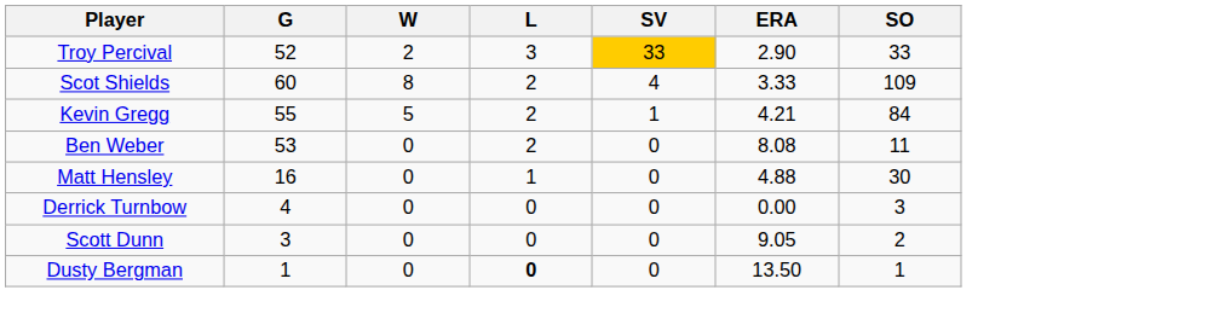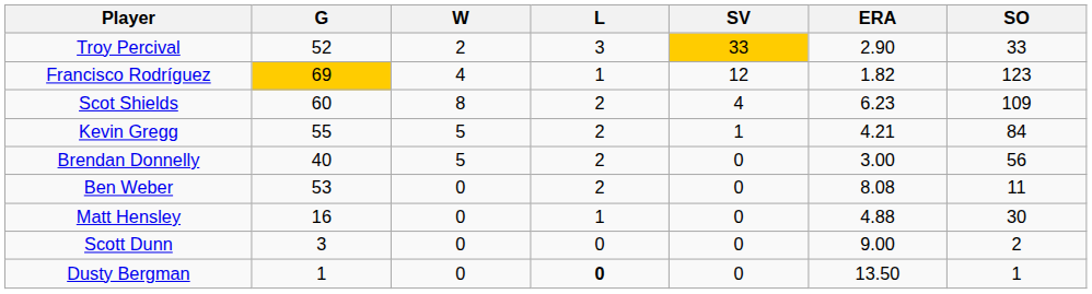+ row: Francisco Rodríguez | 69 | 4 | 1 | 12 | 1.82 | 123
Scot Shields | ERA: 3.33 -> 6.23
+ row: Brendan Donnelly | 40 | 5 | 2 | 0 | 3.00 | 56
- row: Derrick Turnbow | 4 | 0 | 0 | 0 | 0.00 | 3
Scott Dunn | ERA: 9.05 -> 9.00
